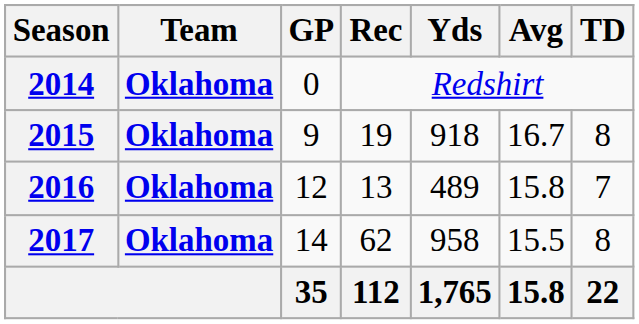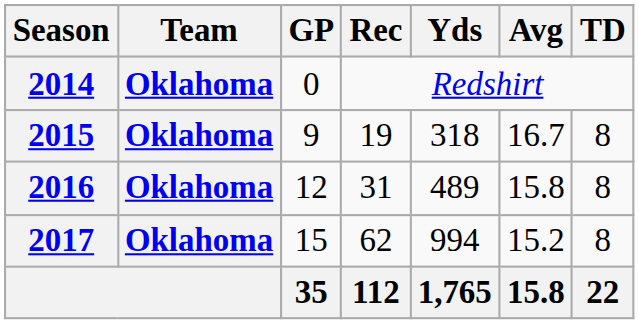2015 | Yds: 918 -> 318
2016 | Rec: 13 -> 31
2016 | TD: 7 -> 8
2017 | GP: 14 -> 15
2017 | Yds: 958 -> 994
2017 | Avg: 15.5 -> 15.2
